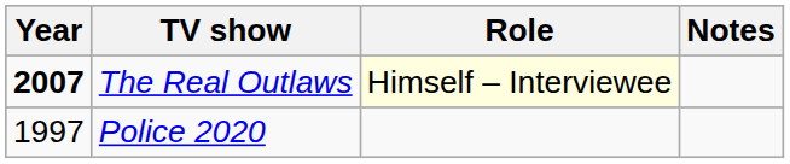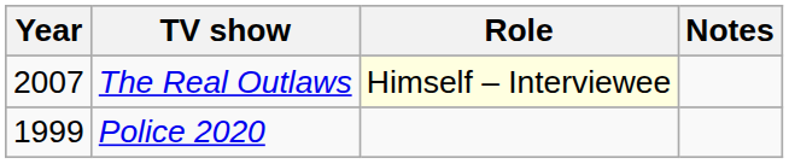The Real Outlaws | Year: bold -> normal
Police 2020 | Year: 1997 -> 1999
